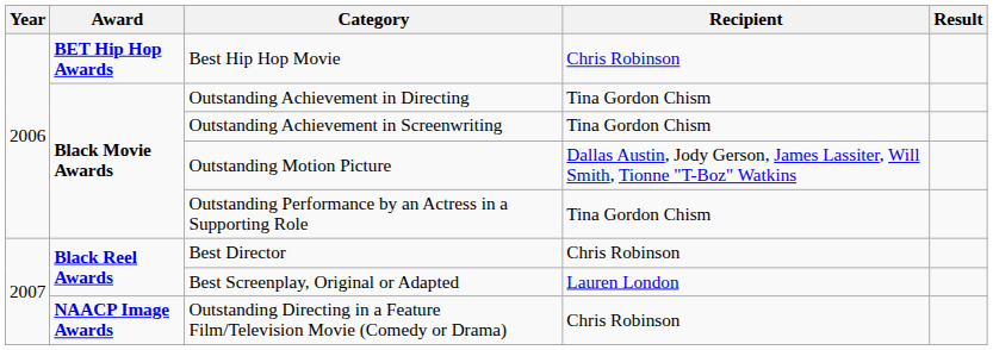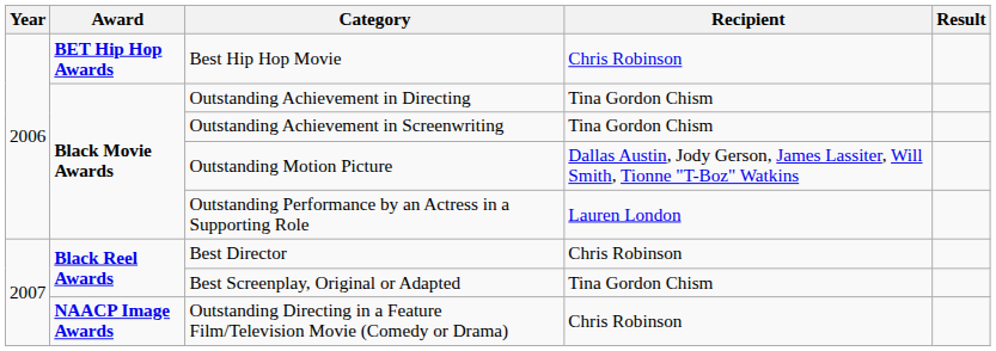Outstanding Performance by an Actress in a Supporting Role | Recipient: Tina Gordon Chism -> Lauren London
Best Screenplay, Original or Adapted | Recipient: Lauren London -> Tina Gordon Chism
